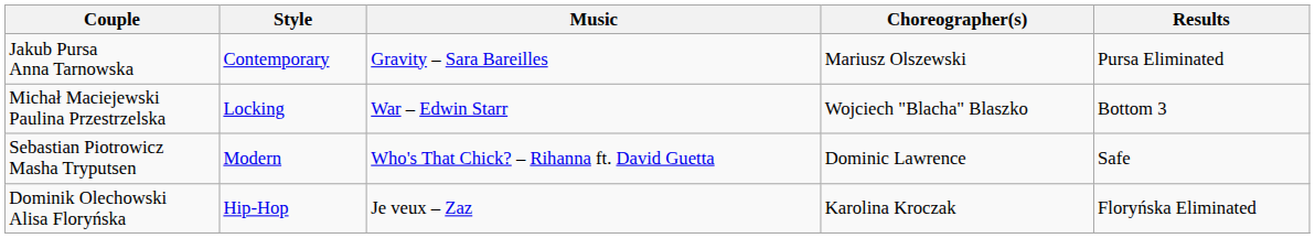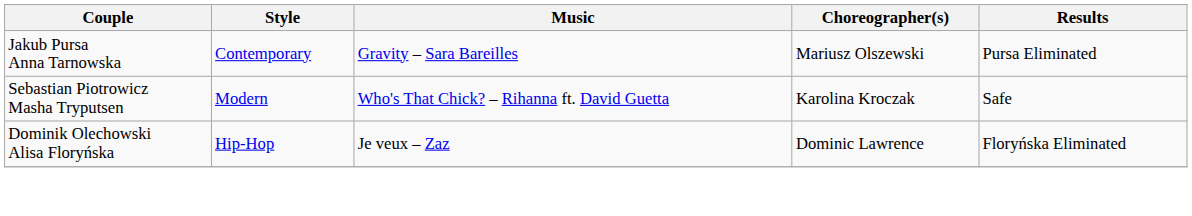- row: Michał Maciejewski Paulina Przestrzelska | Locking | War – Edwin Starr | Wojciech "Blacha" Blaszko | Bottom 3
Sebastian Piotrowicz Masha Tryputsen | Choreographer(s): Dominic Lawrence -> Karolina Kroczak
Dominik Olechowski Alisa Floryńska | Choreographer(s): Karolina Kroczak -> Dominic Lawrence
